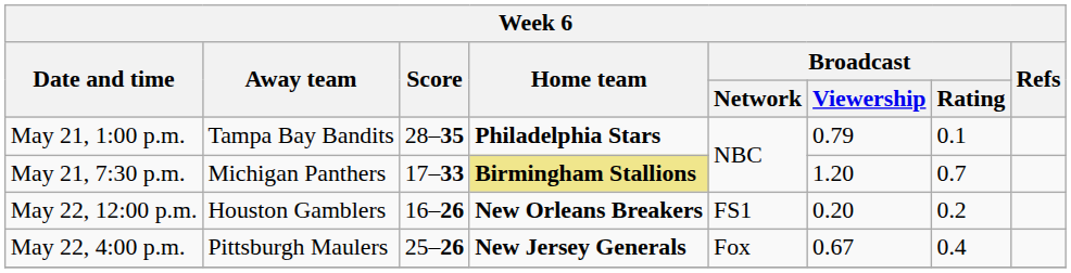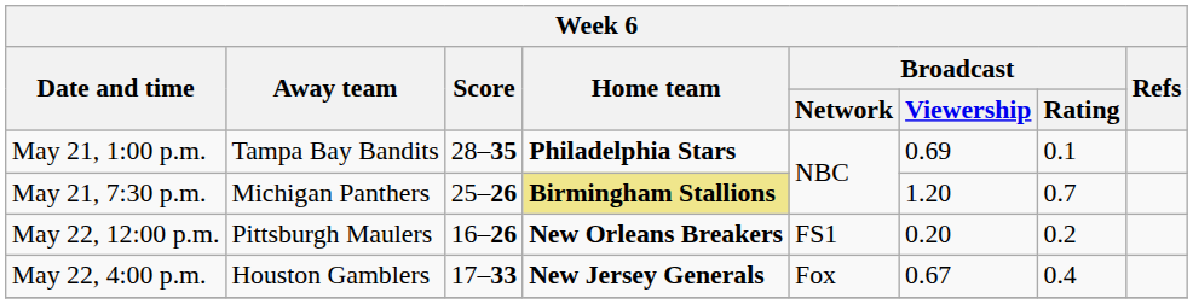May 21, 1:00 p.m. | Broadcast / Viewership: 0.79 -> 0.69
May 21, 7:30 p.m. | Score: 17–33 -> 25–26
May 22, 12:00 p.m. | Away team: Houston Gamblers -> Pittsburgh Maulers
May 22, 4:00 p.m. | Away team: Pittsburgh Maulers -> Houston Gamblers
May 22, 4:00 p.m. | Score: 25–26 -> 17–33
